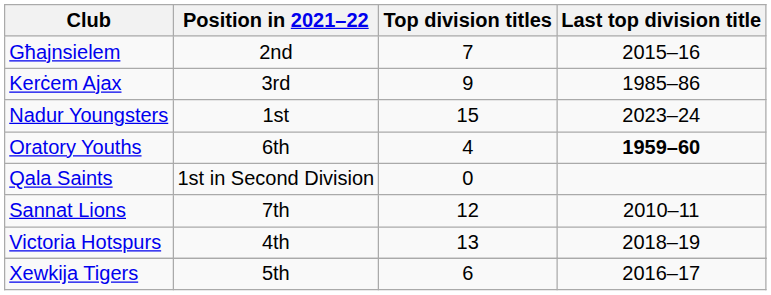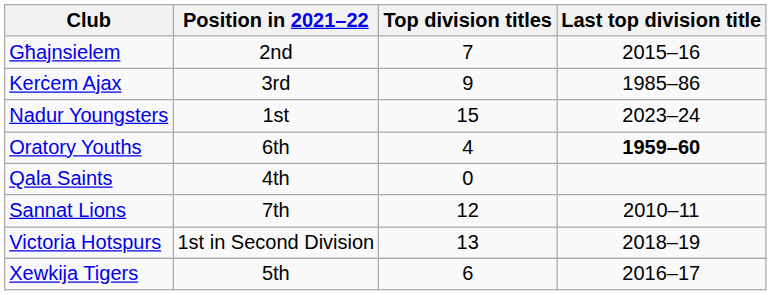Qala Saints | Position in 2021–22: 1st in Second Division -> 4th
Victoria Hotspurs | Position in 2021–22: 4th -> 1st in Second Division
